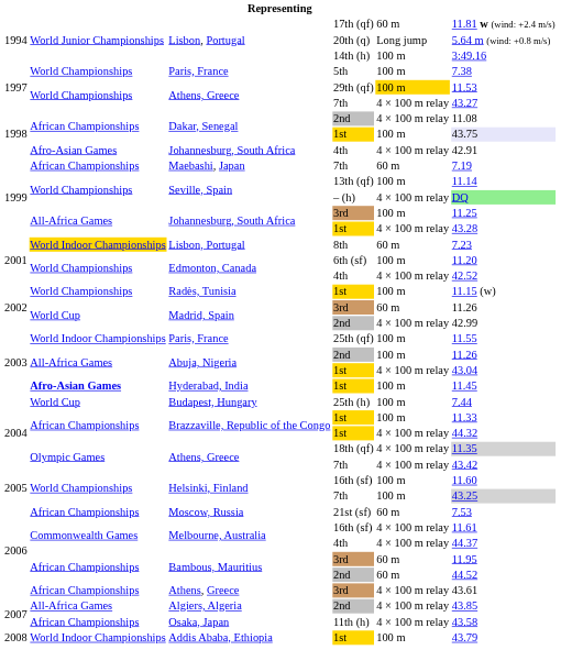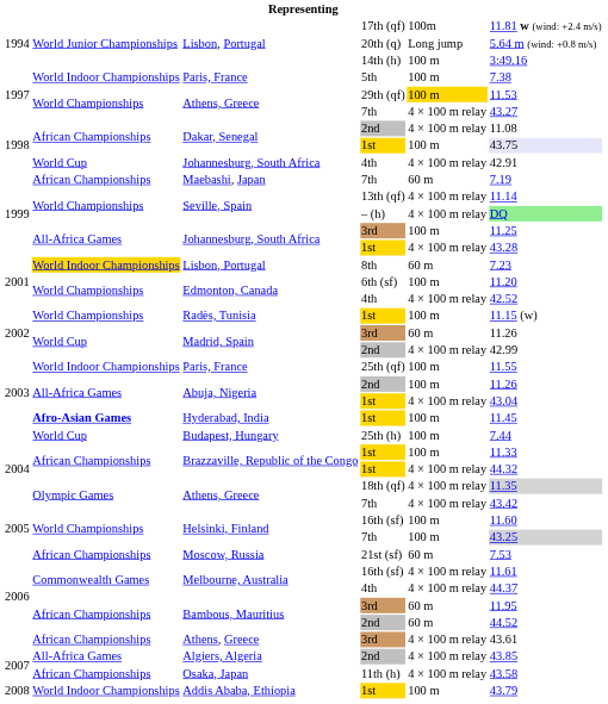Lisbon, Portugal / 17th (qf) | column 5: 60 m -> 100m
Paris, France / 5th | column 2: World Championships -> World Indoor Championships
Johannesburg, South Africa / 4th | column 2: Afro-Asian Games -> World Cup
Seville, Spain / 13th (qf) | column 5: 100 m -> 4 × 100 m relay
